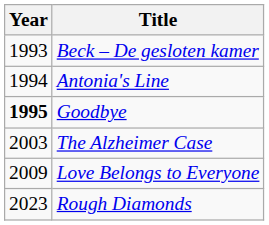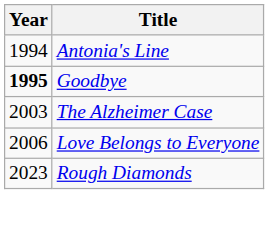- row: 1993 | Beck – De gesloten kamer
Love Belongs to Everyone | Year: 2009 -> 2006
